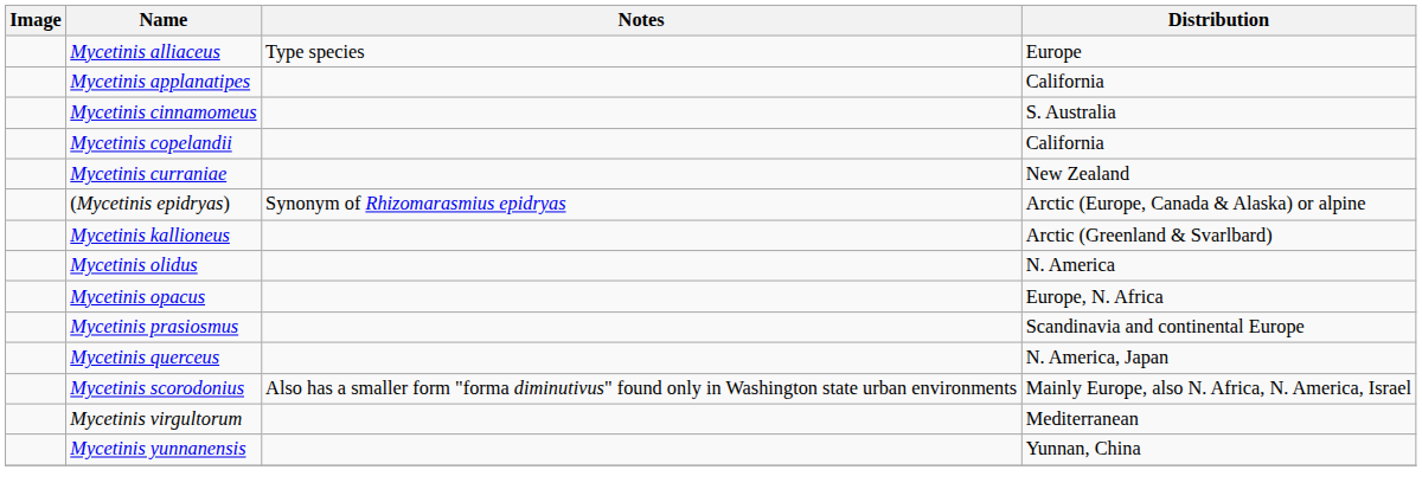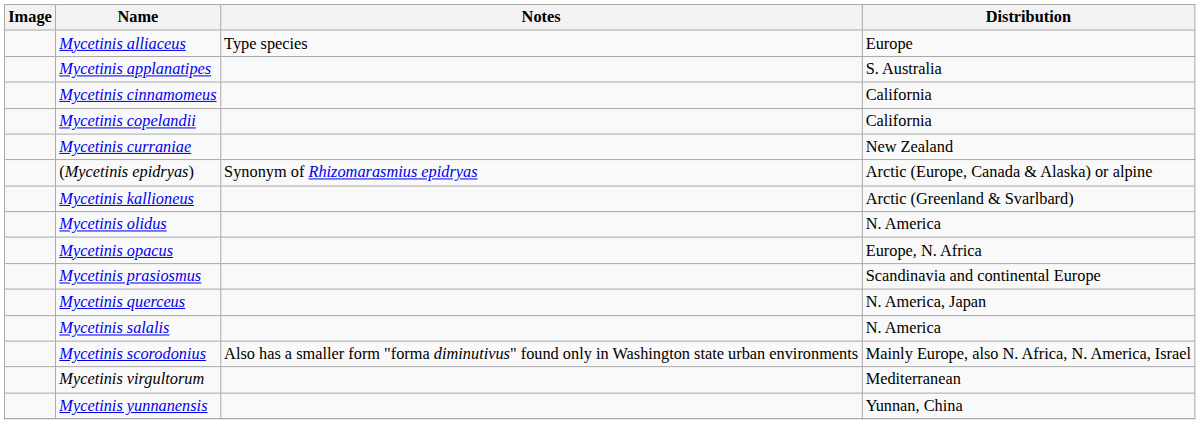Mycetinis applanatipes | Distribution: California -> S. Australia
Mycetinis cinnamomeus | Distribution: S. Australia -> California
+ row: Mycetinis salalis | N. America
